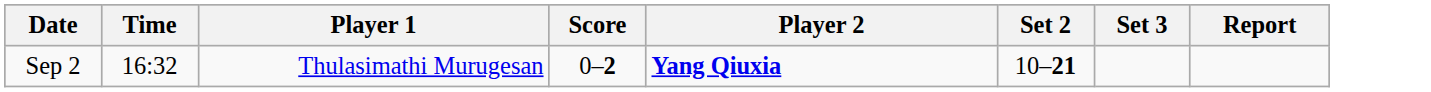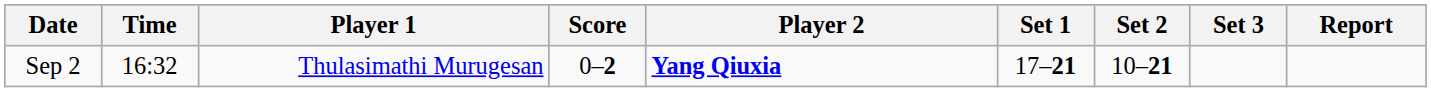+ column: Set 1 | 17–21
